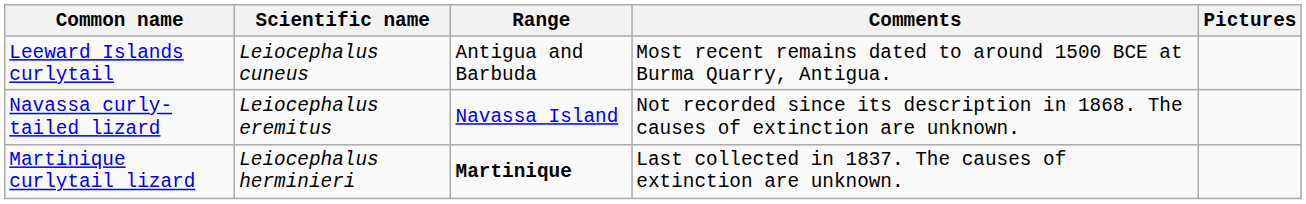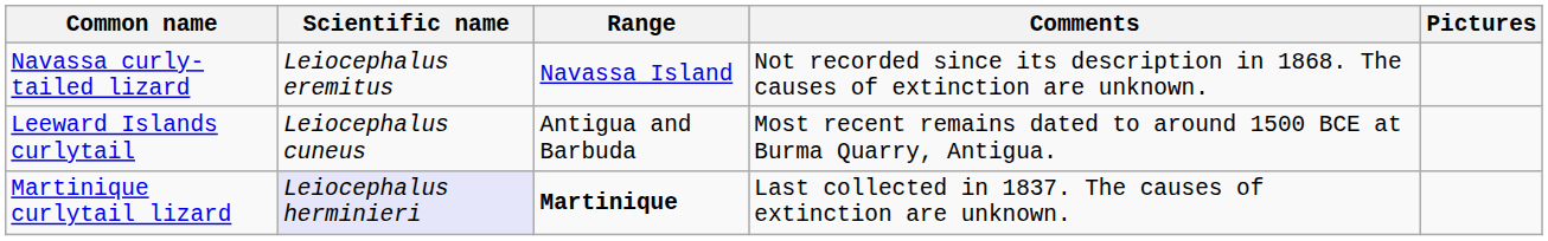rows swapped: Leeward Islands curlytail <-> Navassa curly-tailed lizard
Martinique curlytail lizard | Scientific name: no background -> lavender background
